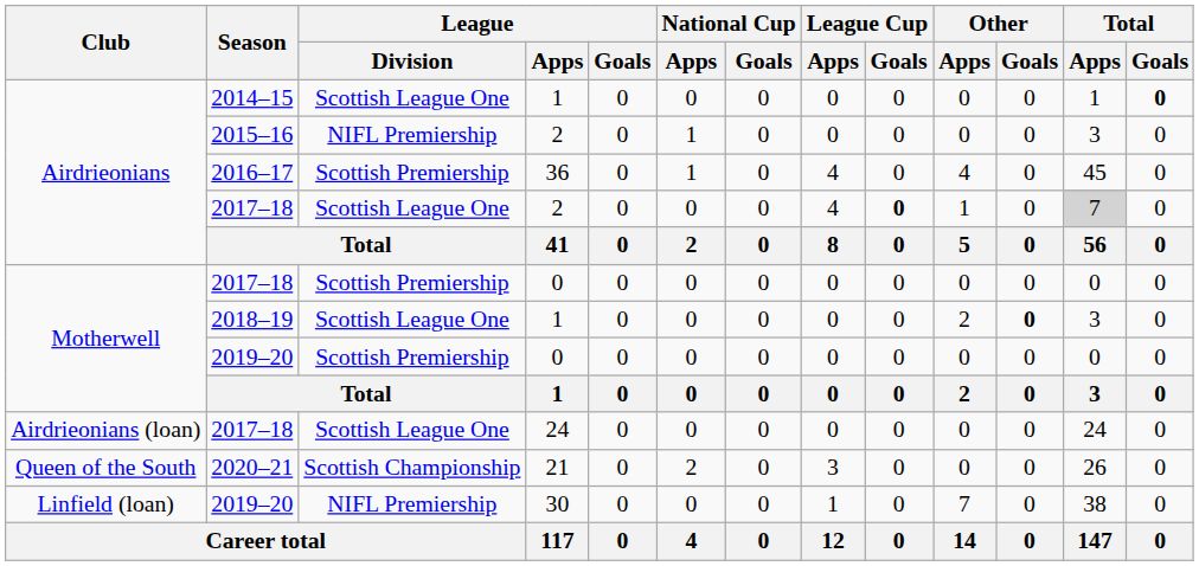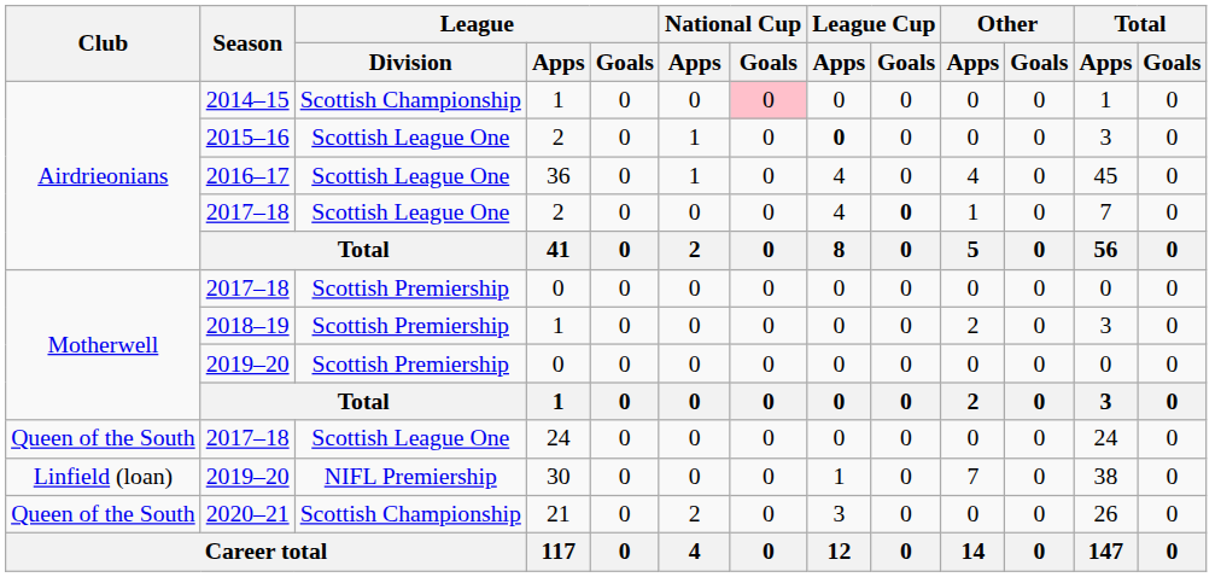2014–15 | League / Division: Scottish League One -> Scottish Championship
2014–15 | National Cup / Goals: no background -> pink background
2014–15 | Total / Goals: bold -> normal
2015–16 | League / Division: NIFL Premiership -> Scottish League One
2015–16 | League Cup / Apps: normal -> bold
2016–17 | League / Division: Scottish Premiership -> Scottish League One
2017–18 / 2 | Total / Apps: lightgrey background -> no background
2018–19 | League / Division: Scottish League One -> Scottish Premiership
2018–19 | Other / Goals: bold -> normal
2017–18 / 24 | Club: Airdrieonians (loan) -> Queen of the South
rows swapped: 2019–20 / 30 <-> 2020–21
